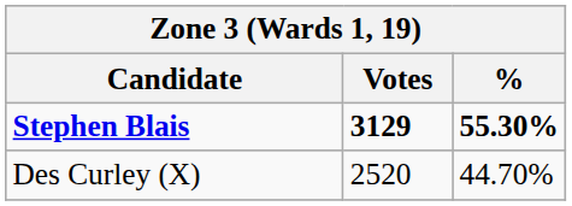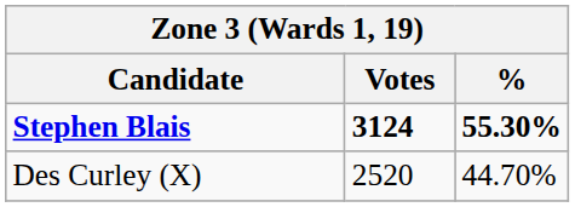Stephen Blais | Votes: 3129 -> 3124
